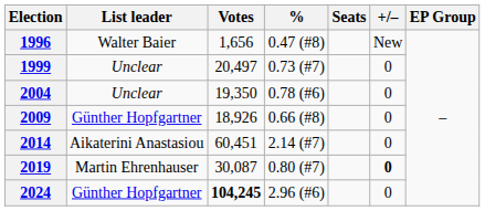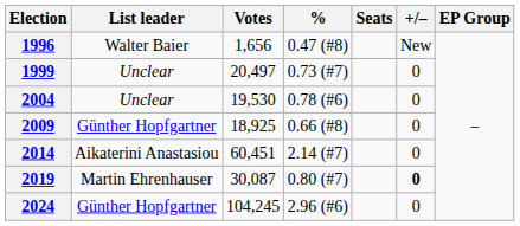2004 | Votes: 19,350 -> 19,530
2009 | Votes: 18,926 -> 18,925
2024 | Votes: bold -> normal
